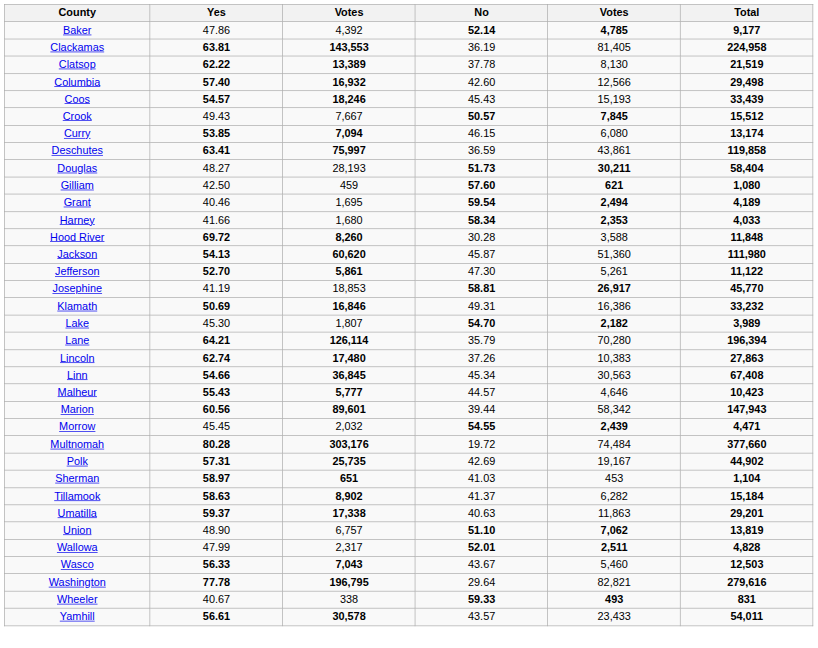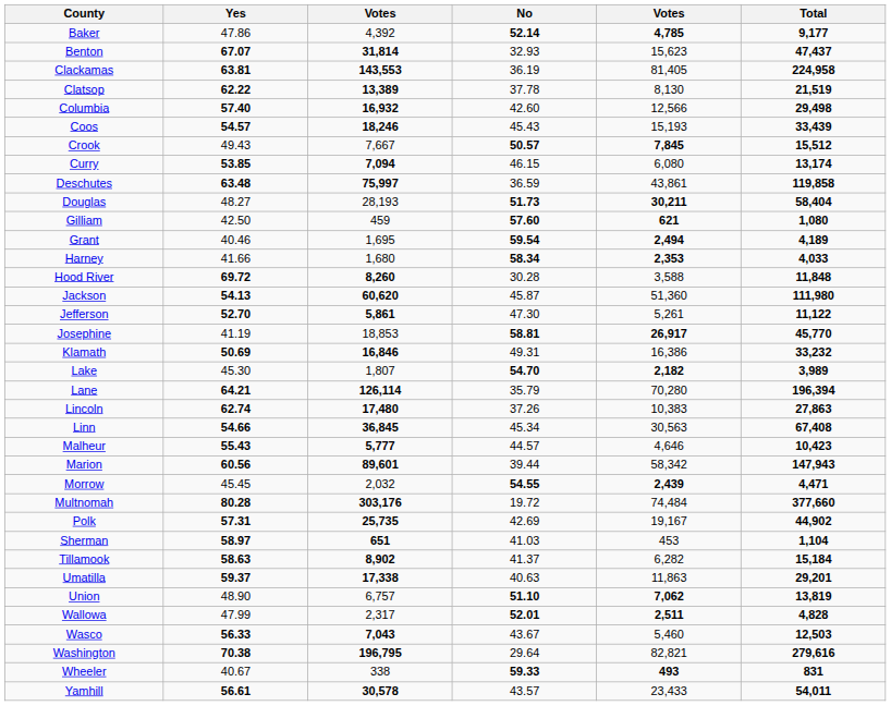+ row: Benton | 67.07 | 31,814 | 32.93 | 15,623 | 47,437
Deschutes | Yes: 63.41 -> 63.48
Washington | Yes: 77.78 -> 70.38
